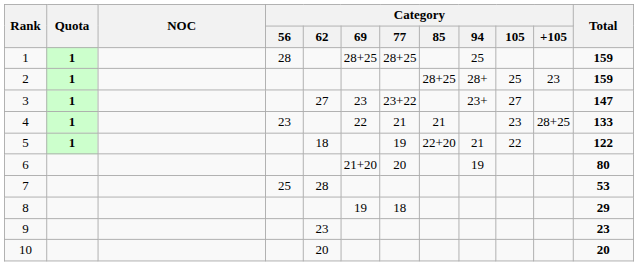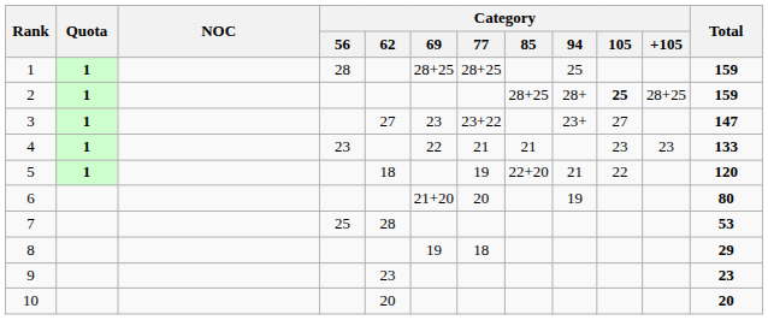2 | Category / 105: normal -> bold
2 | Category / +105: 23 -> 28+25
4 | Category / +105: 28+25 -> 23
5 | Total: 122 -> 120
